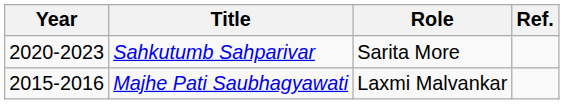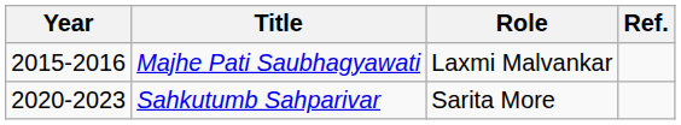rows swapped: Majhe Pati Saubhagyawati <-> Sahkutumb Sahparivar
